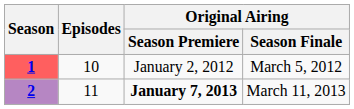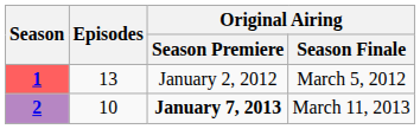1 | Episodes: 10 -> 13
2 | Episodes: 11 -> 10
